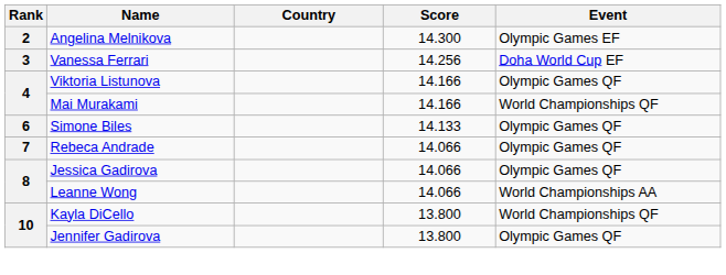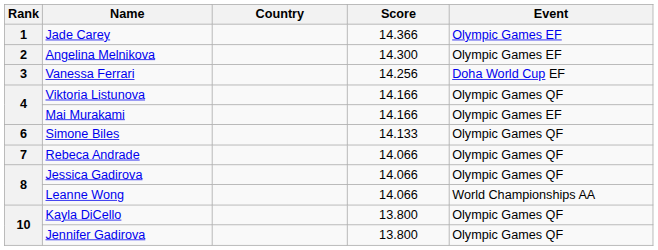+ row: 1 | Jade Carey | 14.366 | Olympic Games EF
Mai Murakami | Event: World Championships QF -> Olympic Games EF
Kayla DiCello | Event: World Championships QF -> Olympic Games QF
